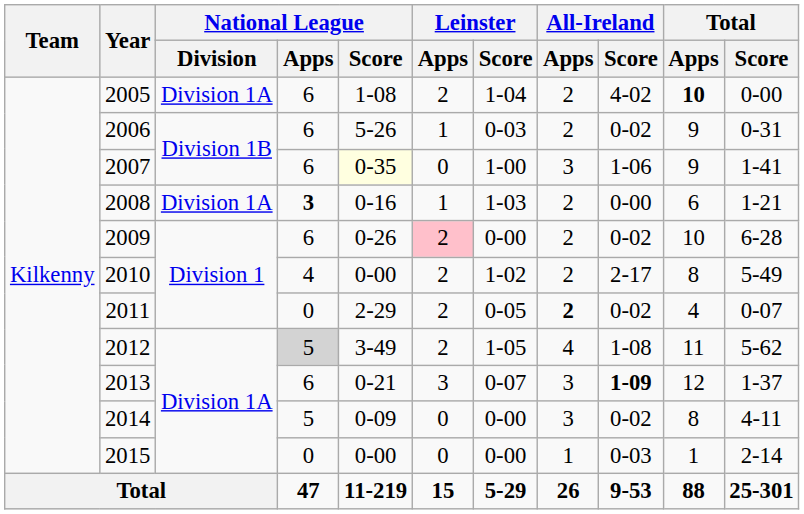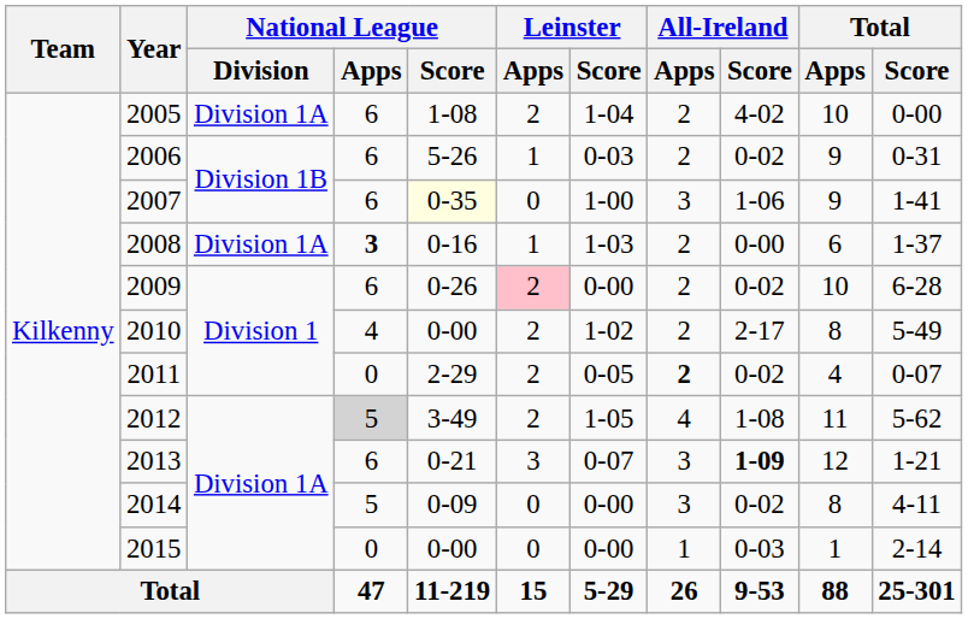2005 | Total / Apps: bold -> normal
2008 | Total / Score: 1-21 -> 1-37
2013 | Total / Score: 1-37 -> 1-21
